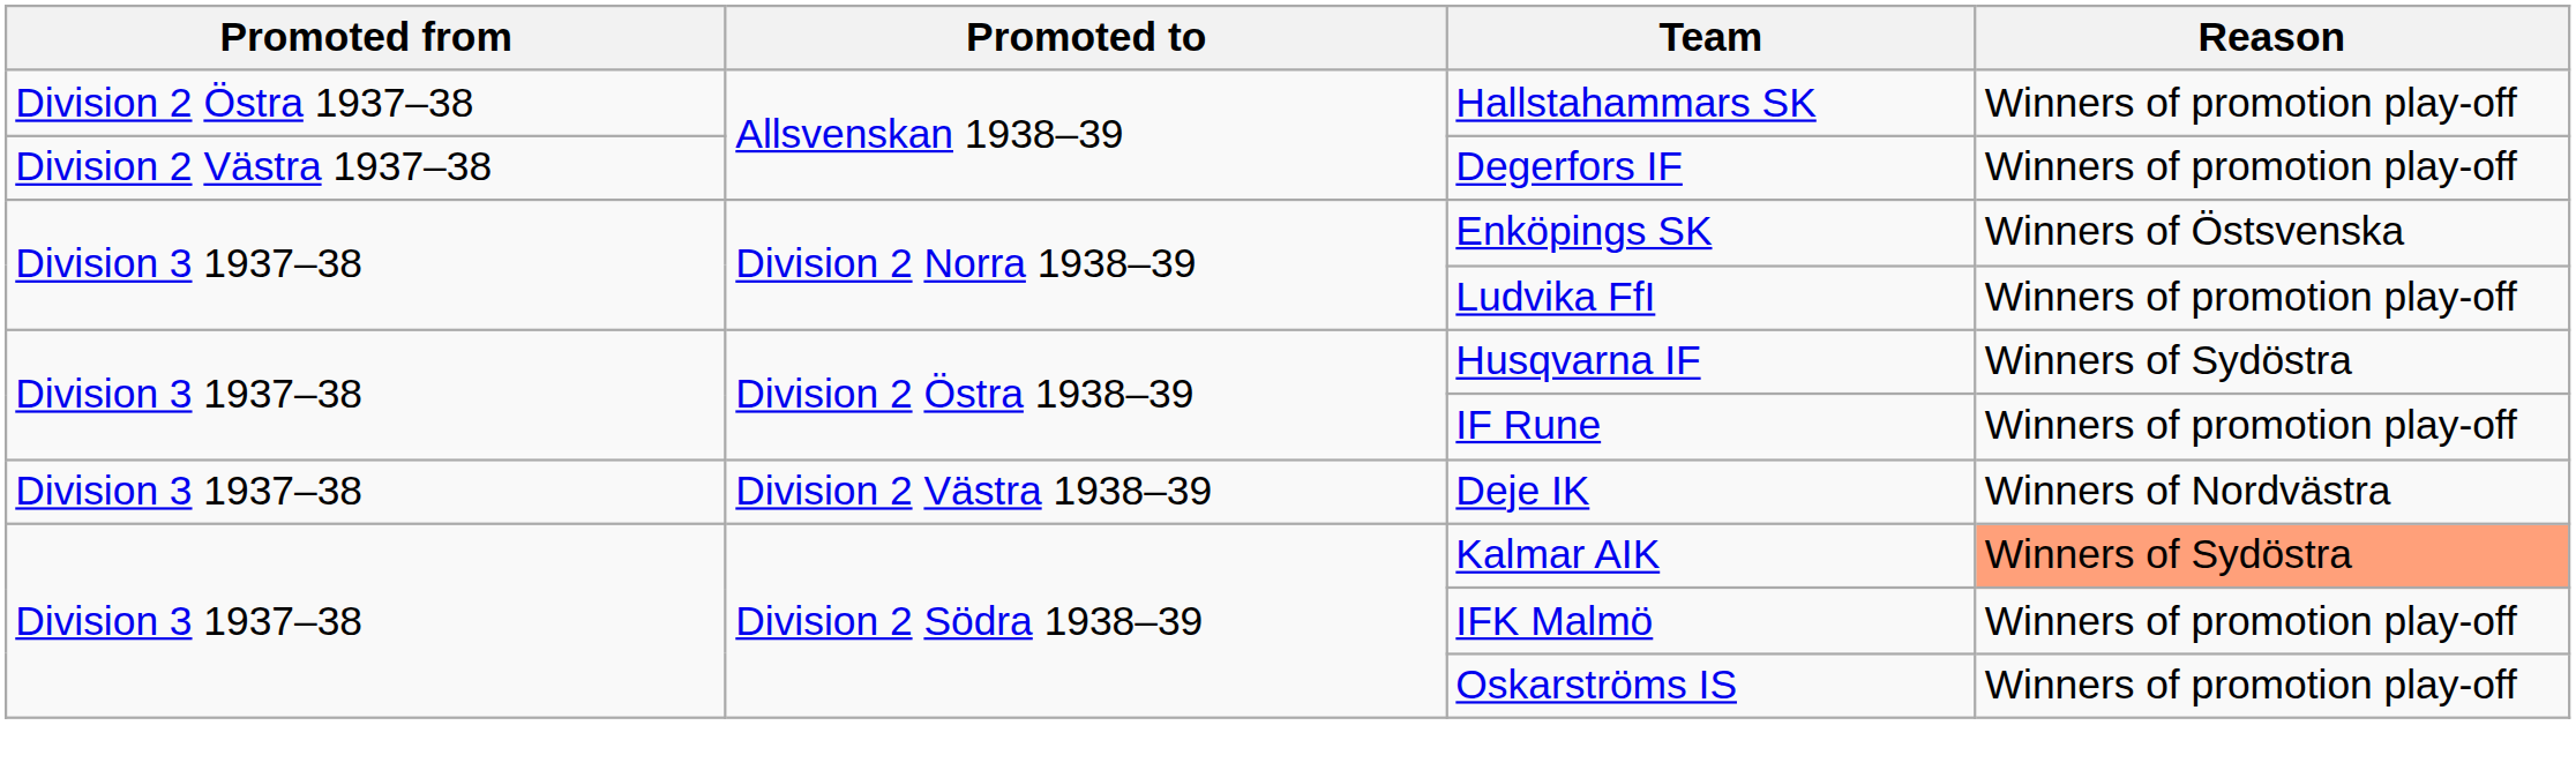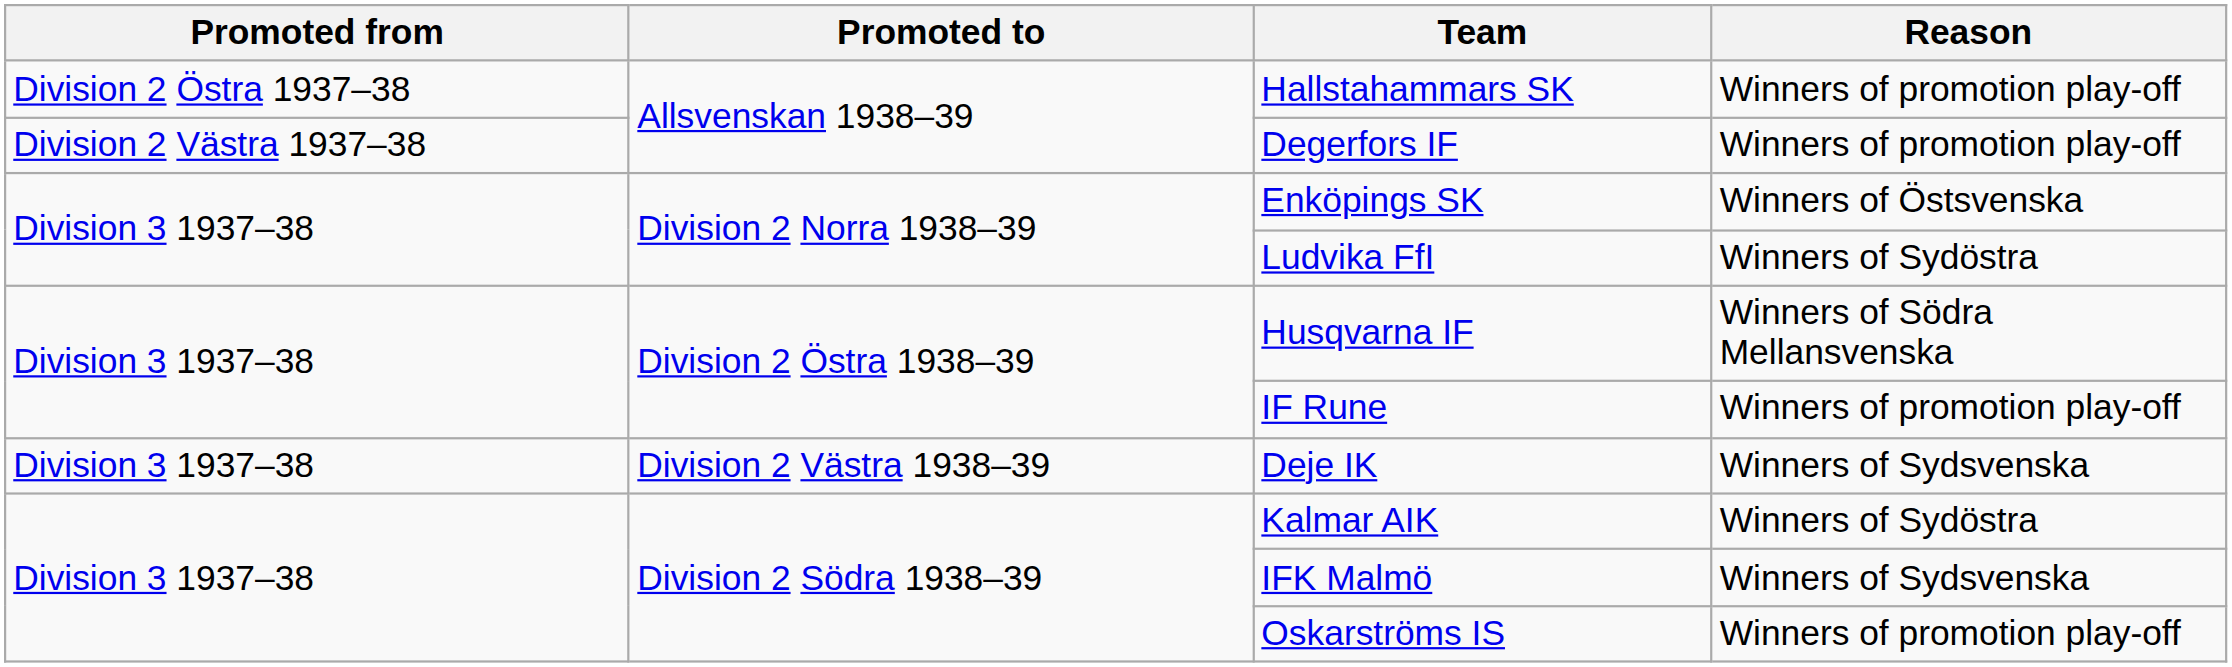Ludvika FfI | Reason: Winners of promotion play-off -> Winners of Sydöstra
Husqvarna IF | Reason: Winners of Sydöstra -> Winners of Södra Mellansvenska
Deje IK | Reason: Winners of Nordvästra -> Winners of Sydsvenska
Kalmar AIK | Reason: lightsalmon background -> no background
IFK Malmö | Reason: Winners of promotion play-off -> Winners of Sydsvenska
